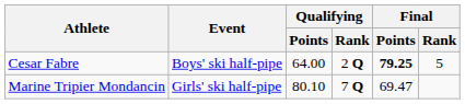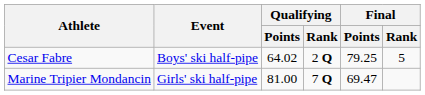Cesar Fabre | Qualifying / Points: 64.00 -> 64.02
Cesar Fabre | Final / Points: bold -> normal
Marine Tripier Mondancin | Qualifying / Points: 80.10 -> 81.00
